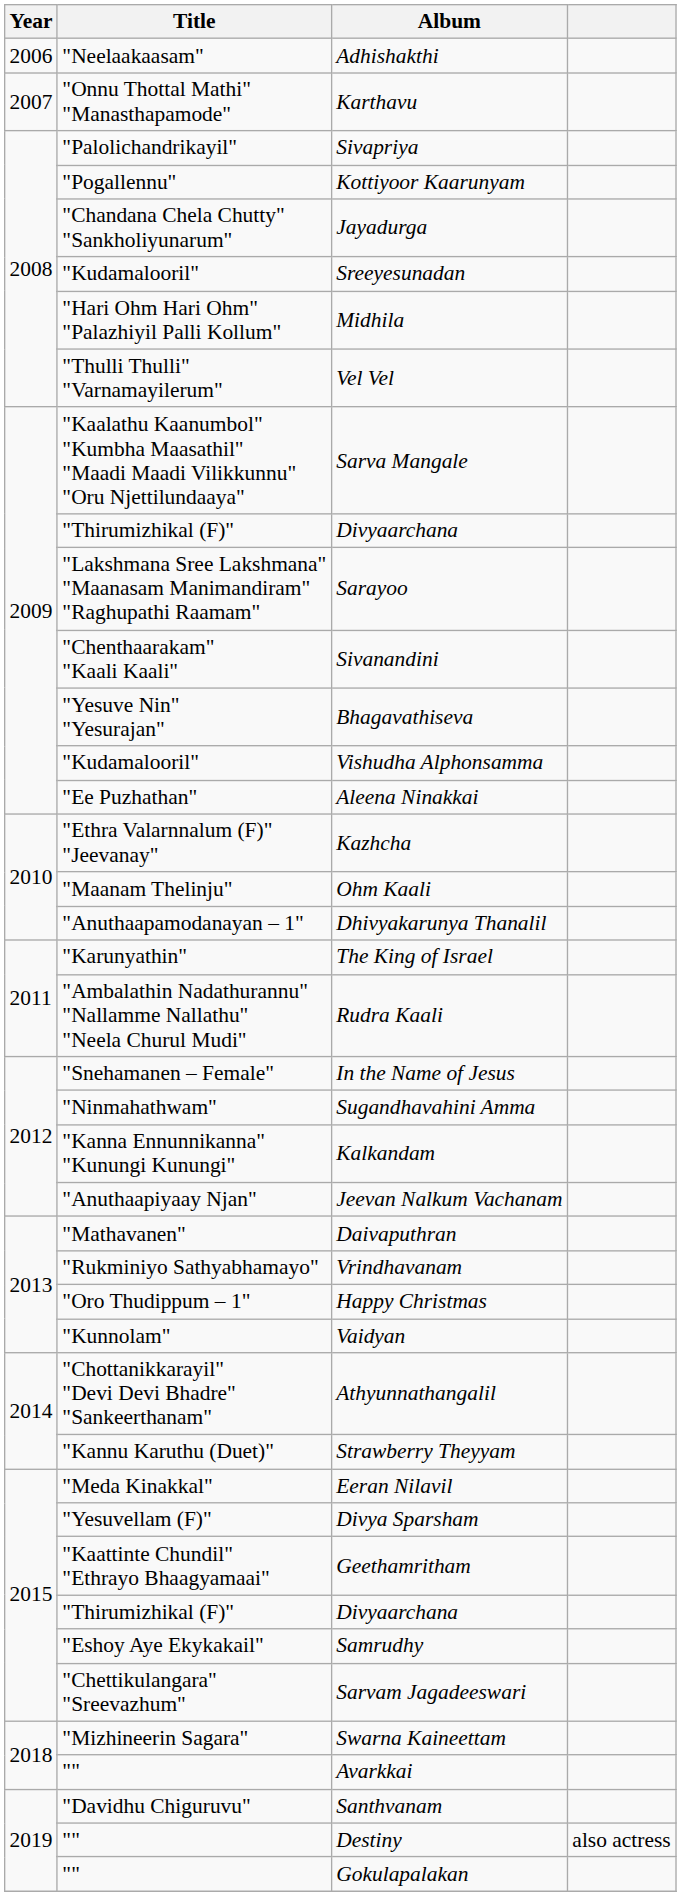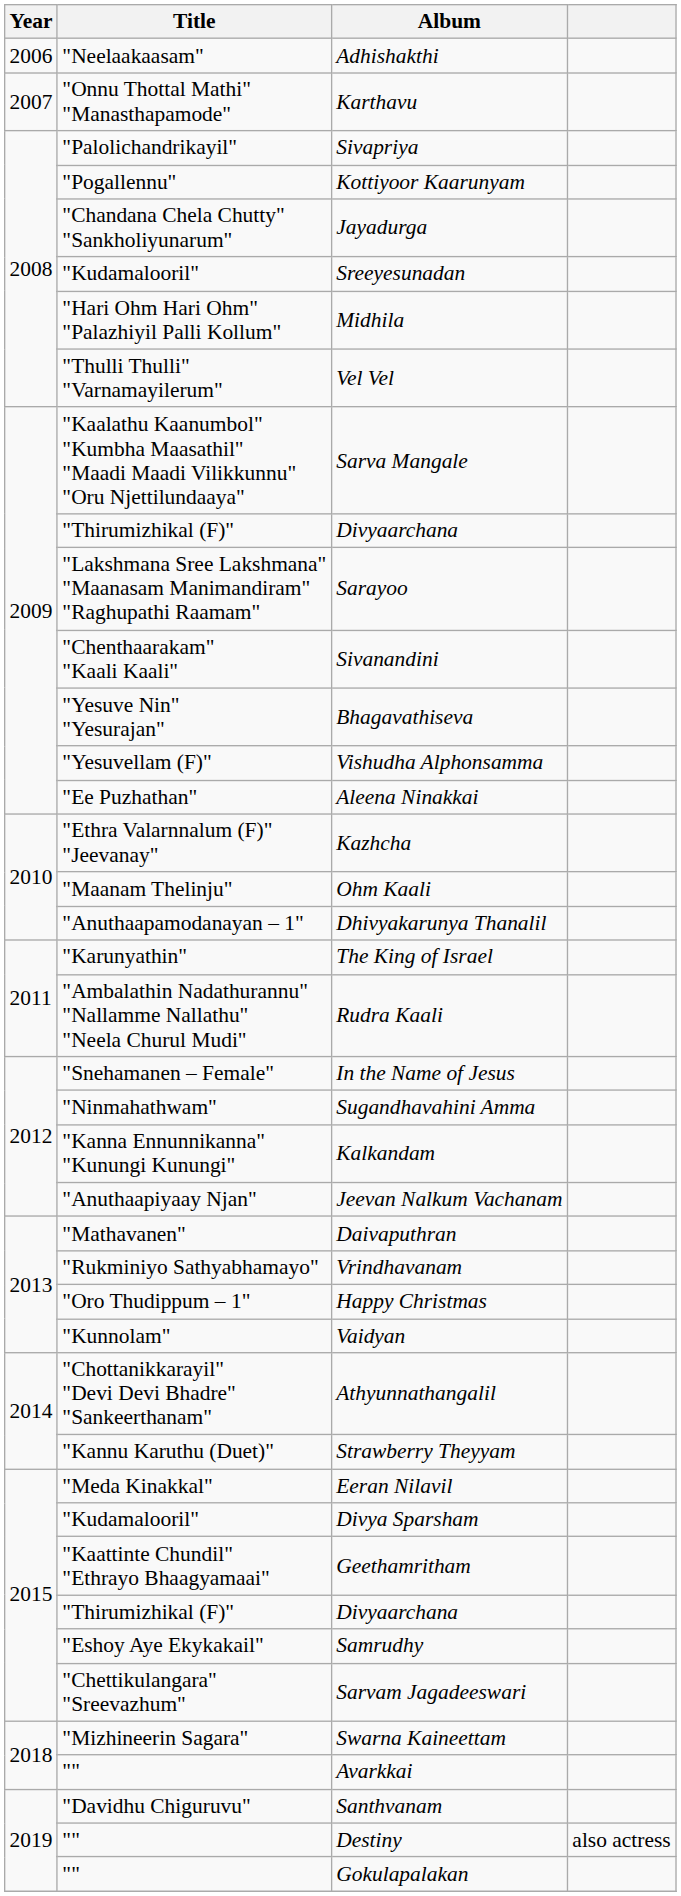Vishudha Alphonsamma | Title: "Kudamalooril" -> "Yesuvellam (F)"
Divya Sparsham | Title: "Yesuvellam (F)" -> "Kudamalooril"
